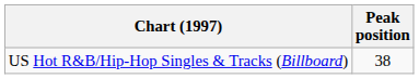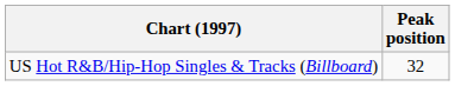US Hot R&B/Hip-Hop Singles & Tracks (Billboard) | Peak position: 38 -> 32
